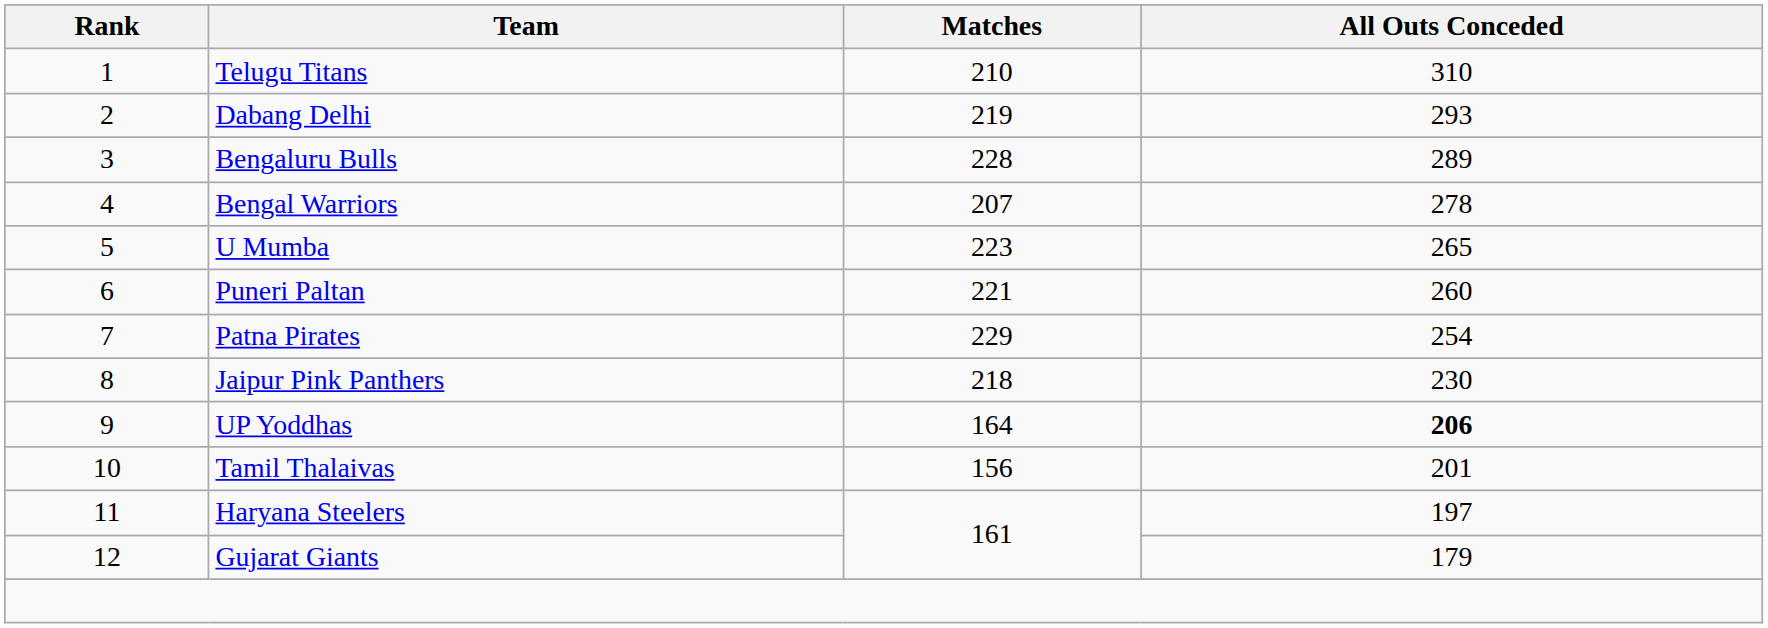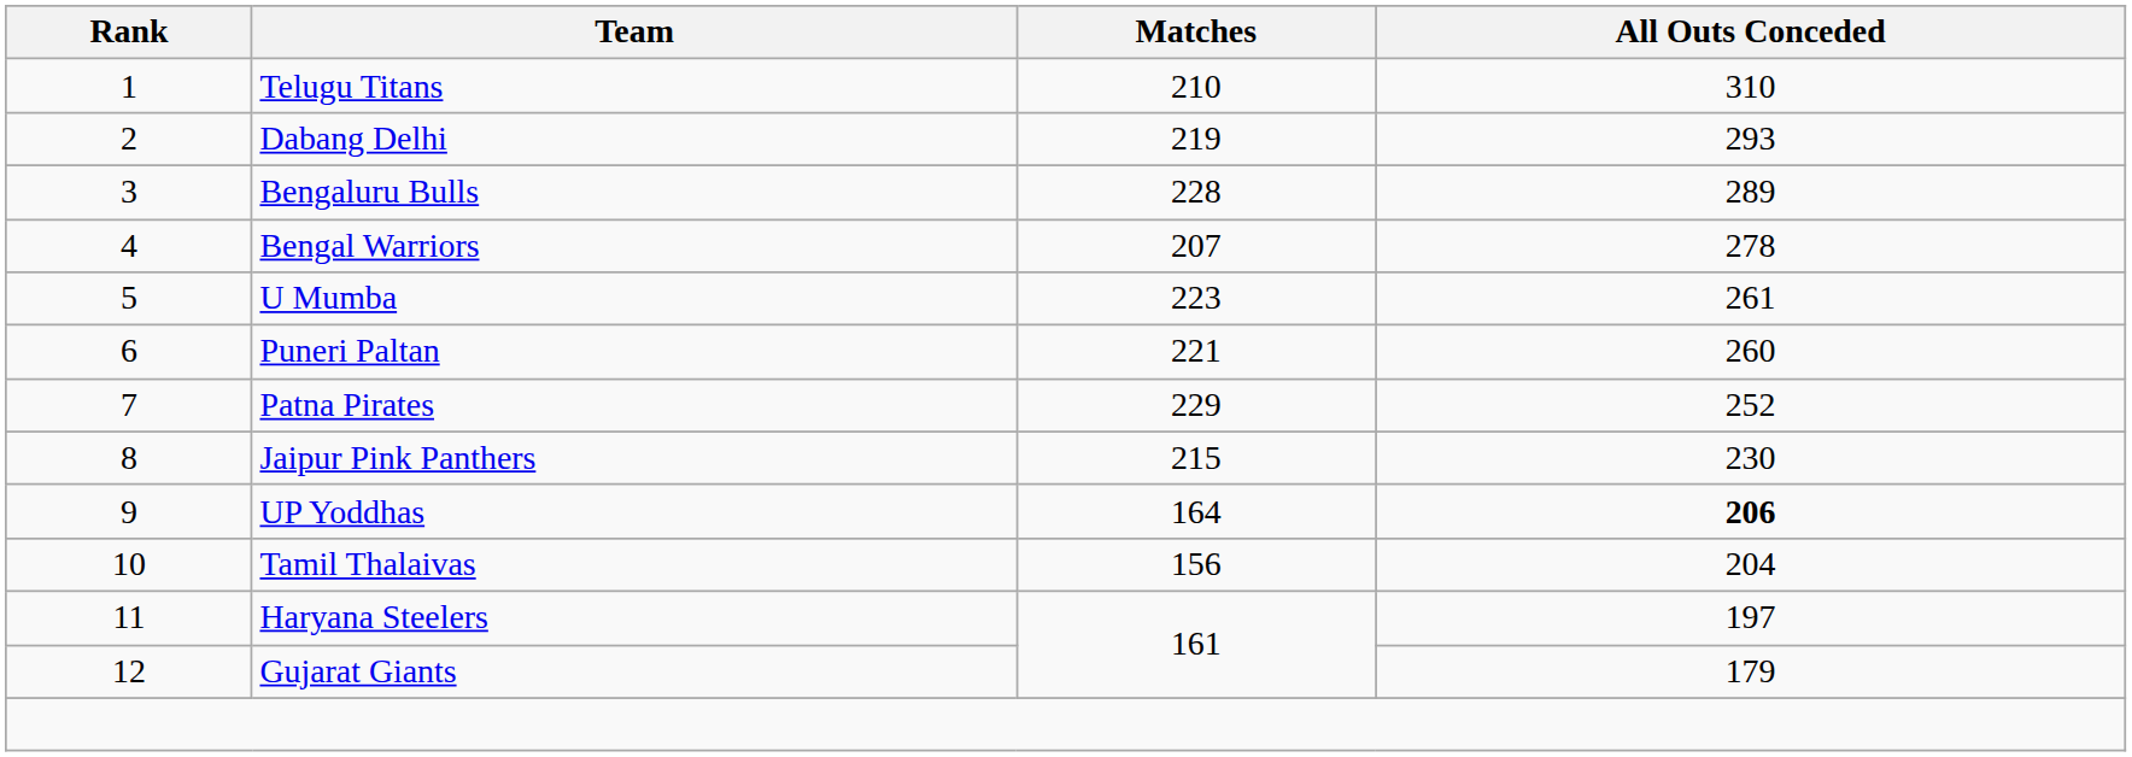U Mumba | All Outs Conceded: 265 -> 261
Patna Pirates | All Outs Conceded: 254 -> 252
Jaipur Pink Panthers | Matches: 218 -> 215
Tamil Thalaivas | All Outs Conceded: 201 -> 204
